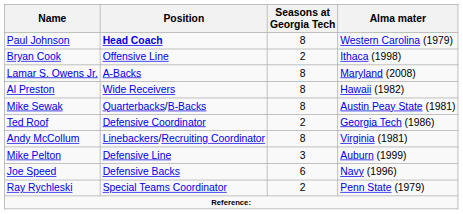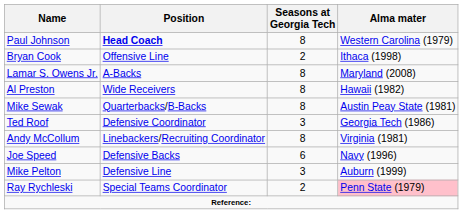Ted Roof | Seasons at Georgia Tech: 2 -> 3
rows swapped: Mike Pelton <-> Joe Speed
Ray Rychleski | Alma mater: no background -> pink background
